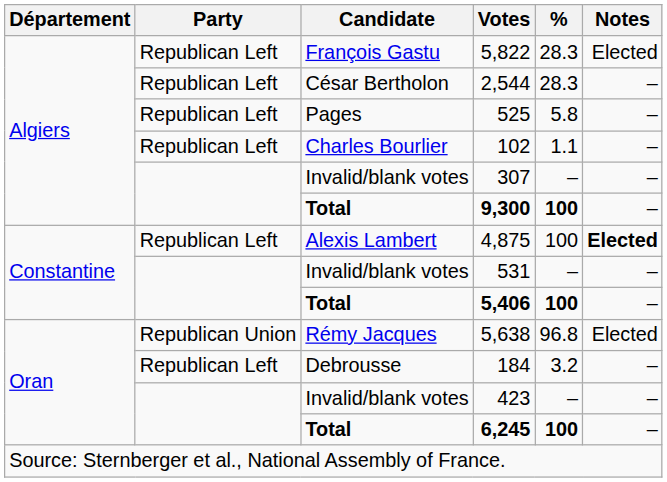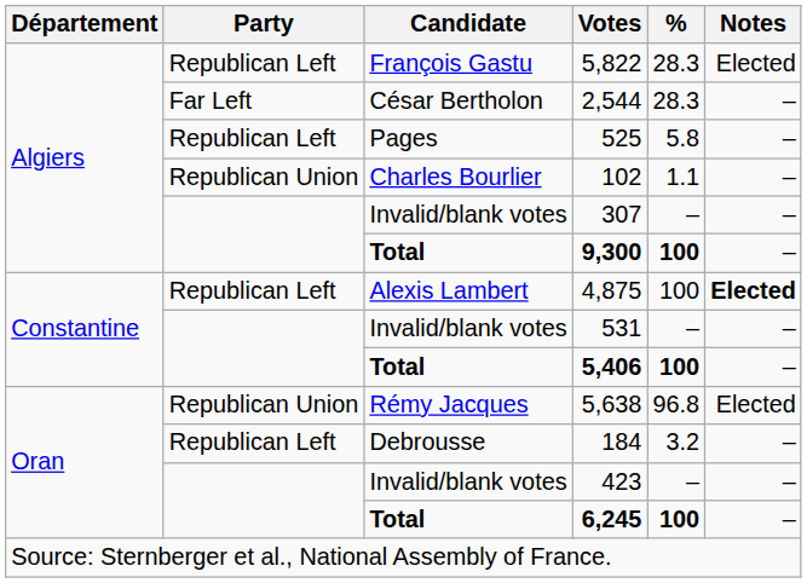2,544 | Party: Republican Left -> Far Left
102 | Party: Republican Left -> Republican Union
